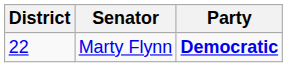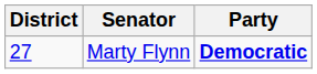Marty Flynn | District: 22 -> 27
